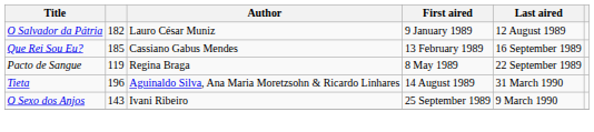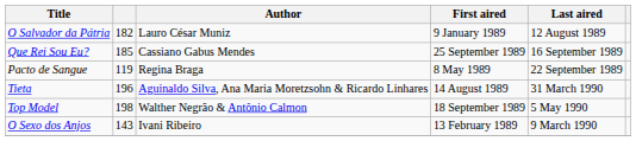Que Rei Sou Eu? | First aired: 13 February 1989 -> 25 September 1989
+ row: Top Model | 198 | Walther Negrão & Antônio Calmon | 18 September 1989 | 5 May 1990
O Sexo dos Anjos | First aired: 25 September 1989 -> 13 February 1989
